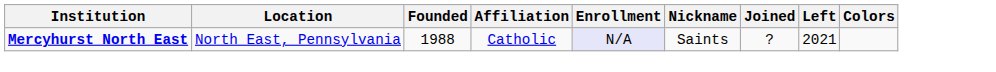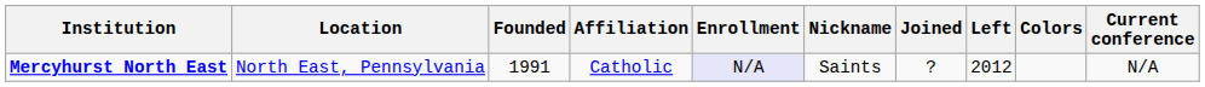+ column: Current conference | N/A
Mercyhurst North East | Founded: 1988 -> 1991
Mercyhurst North East | Left: 2021 -> 2012
